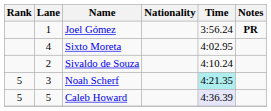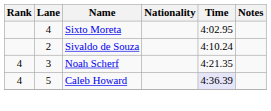- row: 1 | Joel Gómez | 3:56.24 | PR
Noah Scherf | Rank: 5 -> 4
Noah Scherf | Time: paleturquoise background -> no background
Caleb Howard | Rank: 5 -> 4
